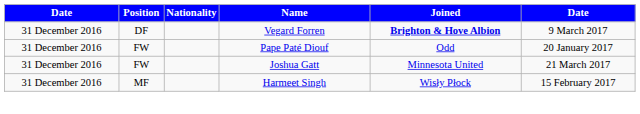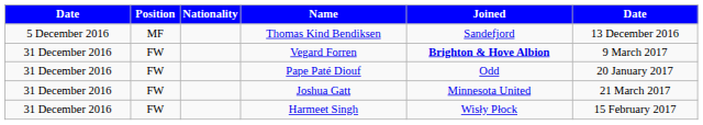+ row: 5 December 2016 | MF | Thomas Kind Bendiksen | Sandefjord | 13 December 2016
Vegard Forren | Position: DF -> FW
Harmeet Singh | Position: MF -> FW
